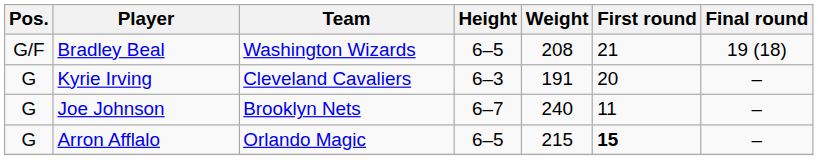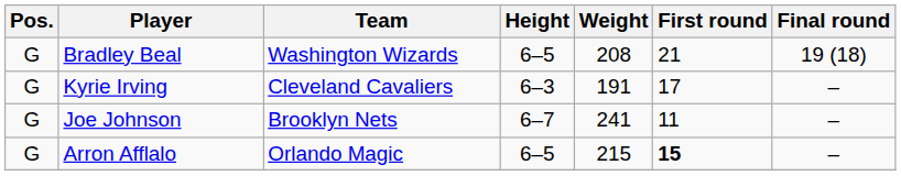Bradley Beal | Pos.: G/F -> G
Kyrie Irving | First round: 20 -> 17
Joe Johnson | Weight: 240 -> 241
